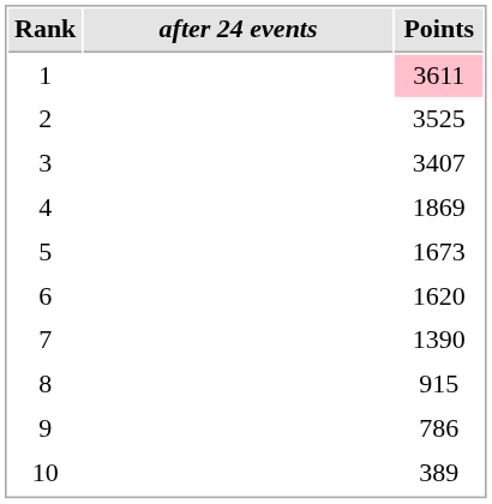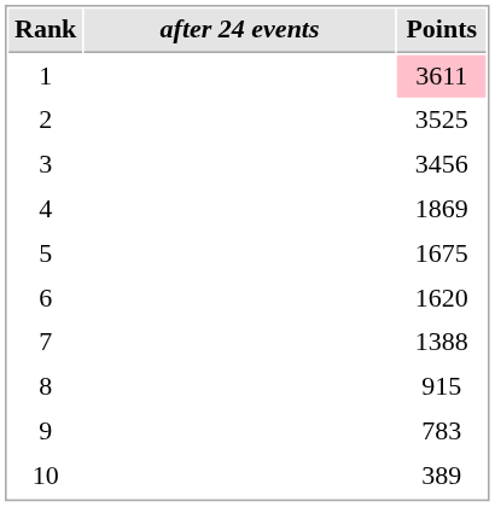3 | Points: 3407 -> 3456
5 | Points: 1673 -> 1675
7 | Points: 1390 -> 1388
9 | Points: 786 -> 783
